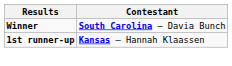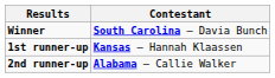+ row: 2nd runner-up | Alabama – Callie Walker
